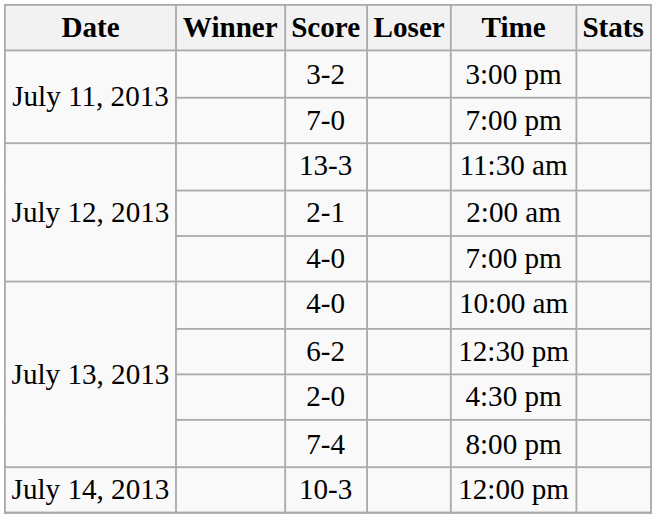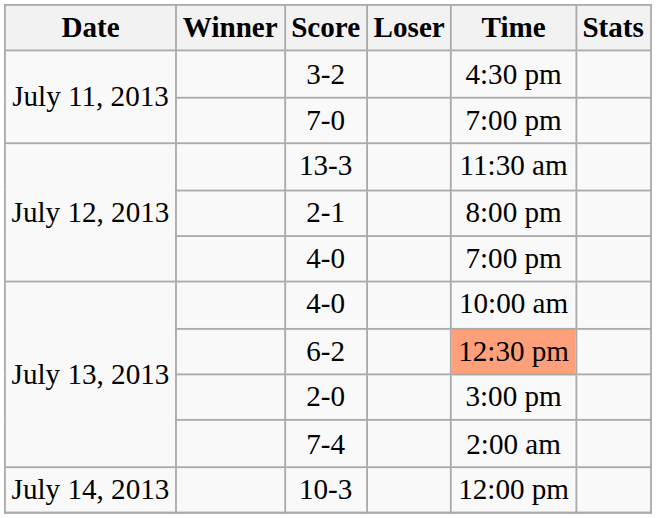3-2 | Time: 3:00 pm -> 4:30 pm
2-1 | Time: 2:00 am -> 8:00 pm
6-2 | Time: no background -> lightsalmon background
2-0 | Time: 4:30 pm -> 3:00 pm
7-4 | Time: 8:00 pm -> 2:00 am
